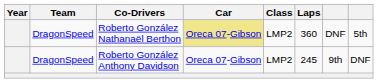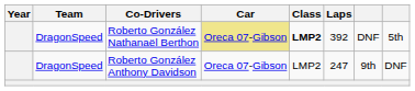Roberto González Nathanaël Berthon | Class: normal -> bold
Roberto González Nathanaël Berthon | Laps: 360 -> 392
Roberto González Anthony Davidson | Laps: 245 -> 247
